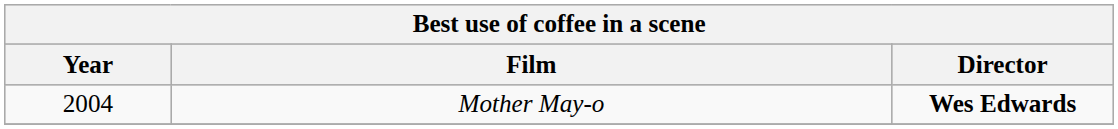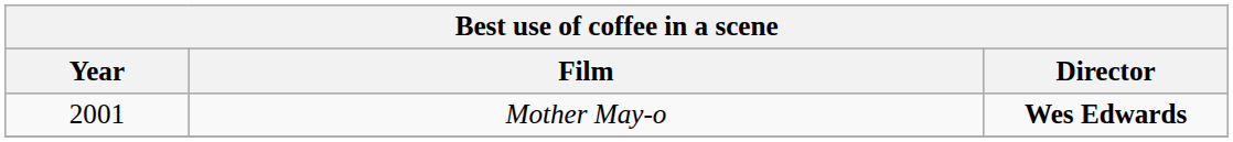Mother May-o | Year: 2004 -> 2001
